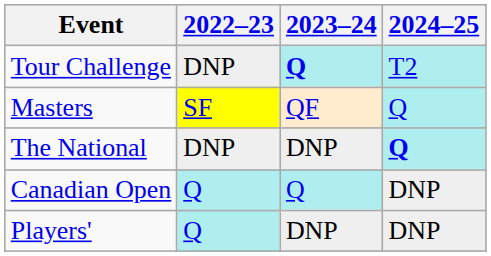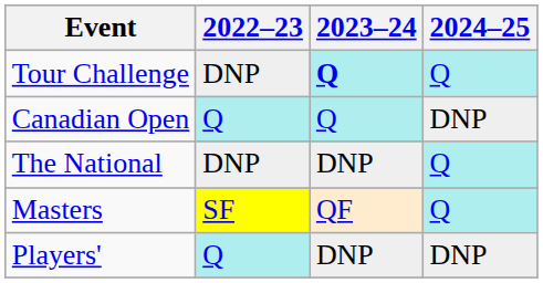Tour Challenge | 2024–25: T2 -> Q
rows swapped: Canadian Open <-> Masters
The National | 2024–25: bold -> normal
